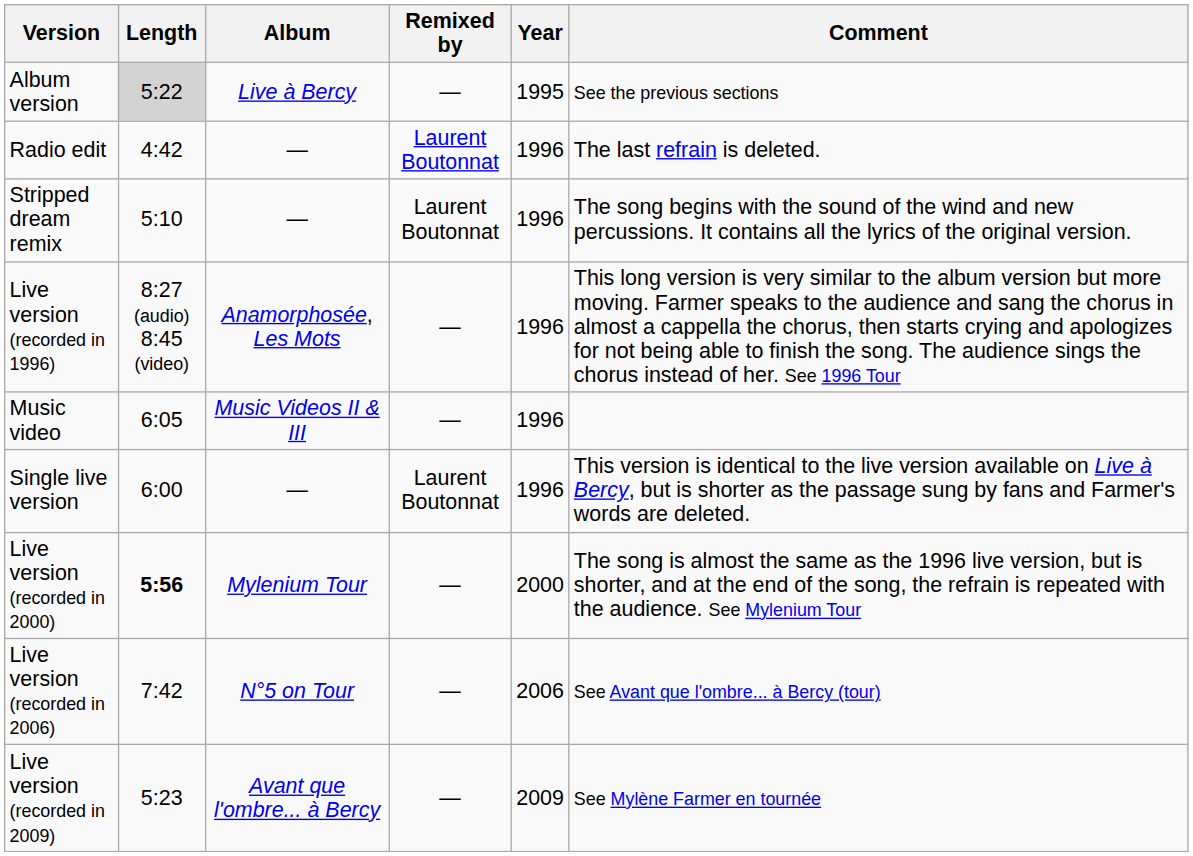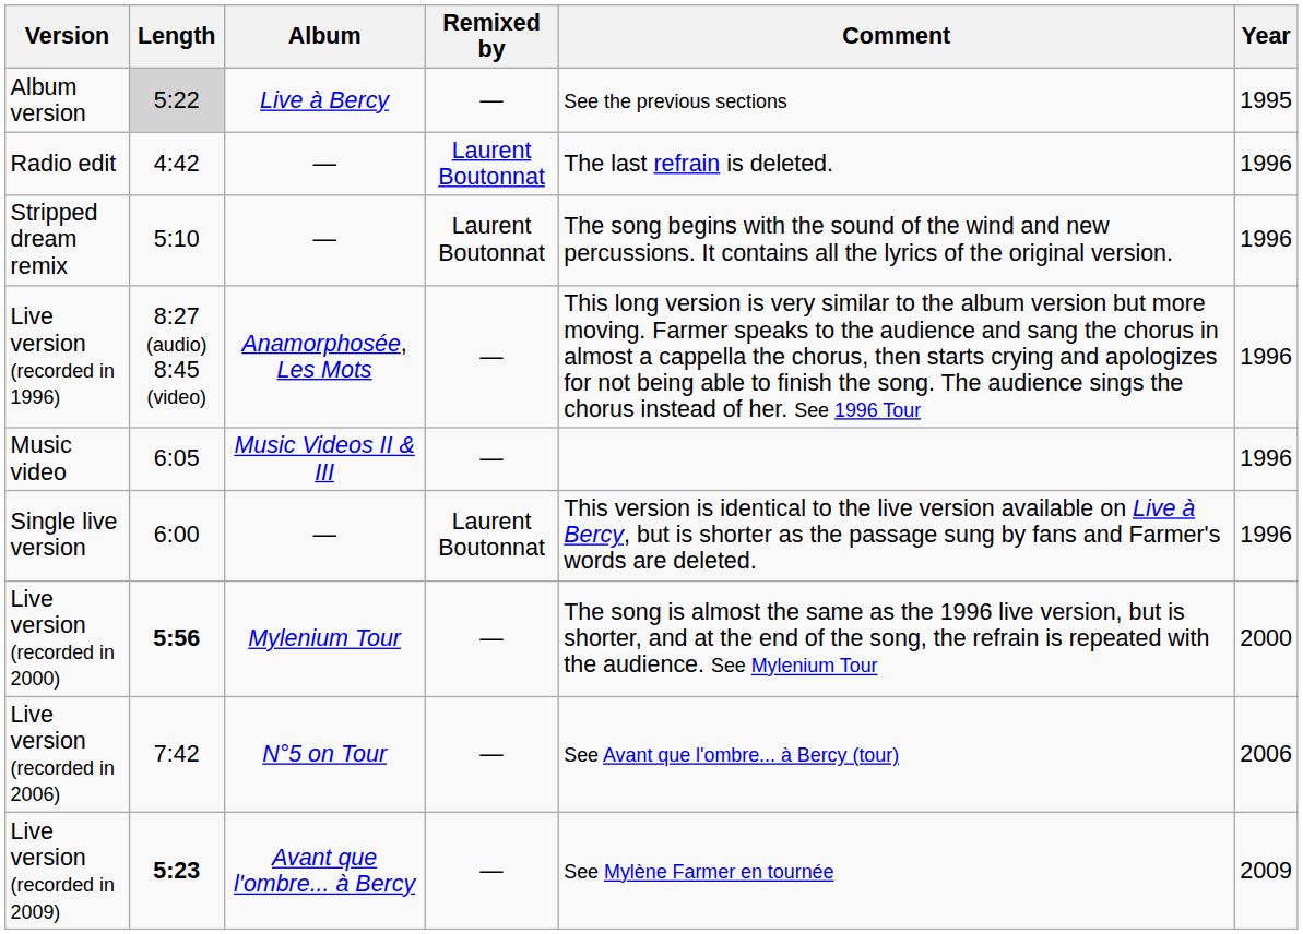columns swapped: Year <-> Comment
Live version (recorded in 2009) | Length: normal -> bold
